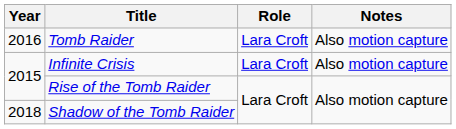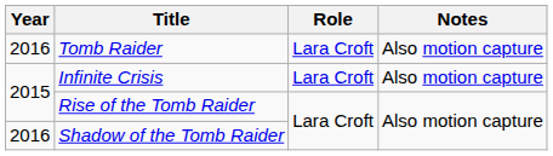Shadow of the Tomb Raider | Year: 2018 -> 2016
